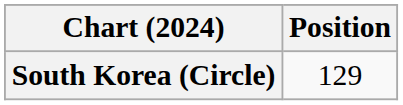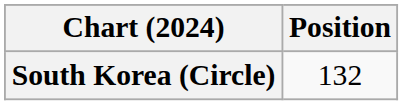South Korea (Circle) | Position: 129 -> 132
